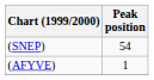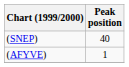(SNEP) | Peak position: 54 -> 40
